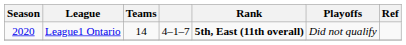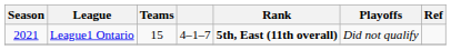League1 Ontario | Season: 2020 -> 2021
League1 Ontario | Teams: 14 -> 15
